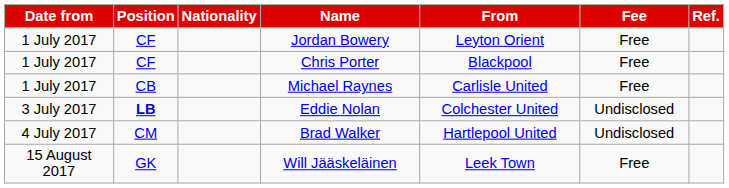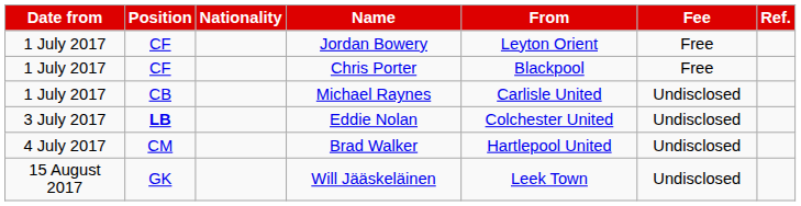Michael Raynes | Fee: Free -> Undisclosed
Will Jääskeläinen | Fee: Free -> Undisclosed
